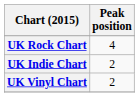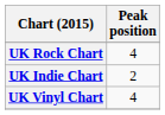UK Vinyl Chart | Peak position: 2 -> 4
